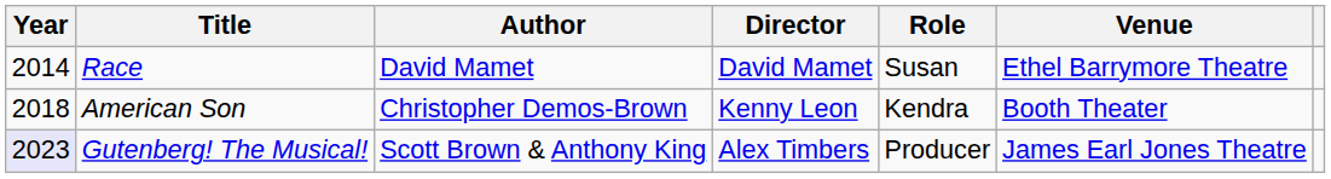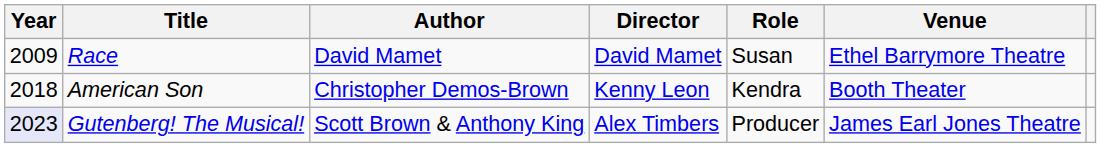Race | Year: 2014 -> 2009
